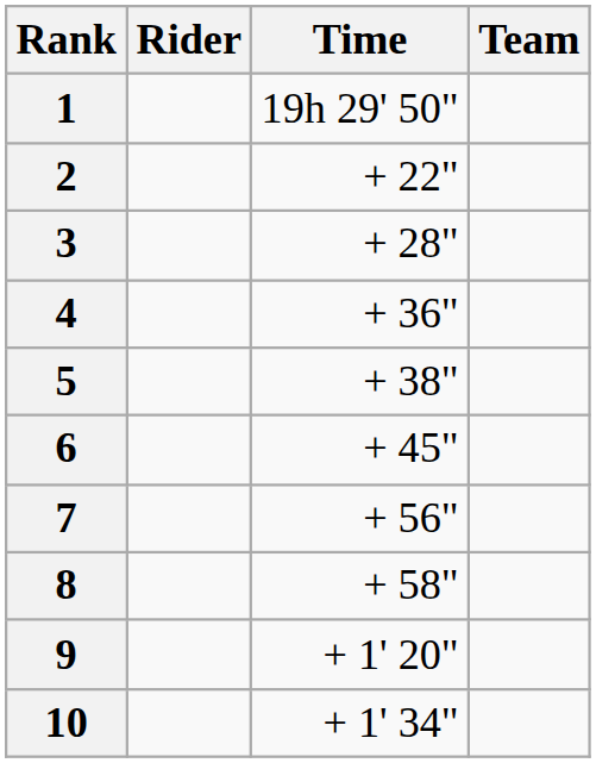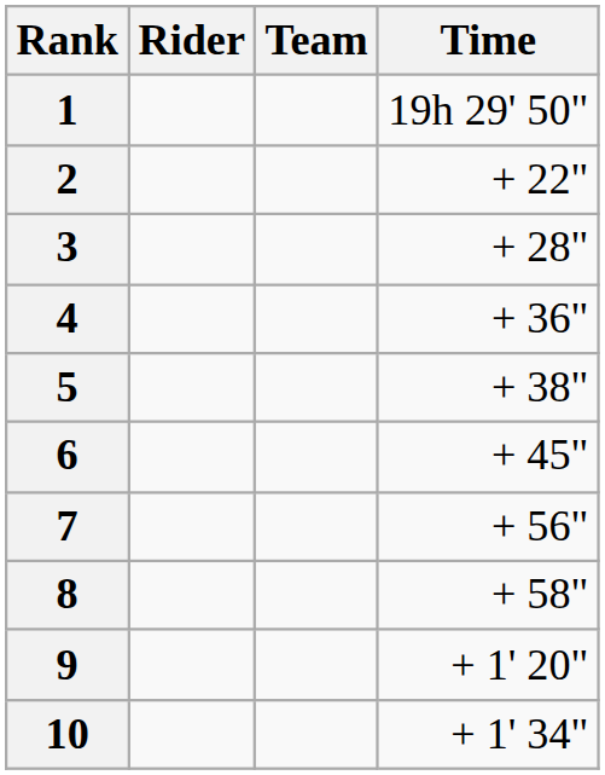columns swapped: Team <-> Time
